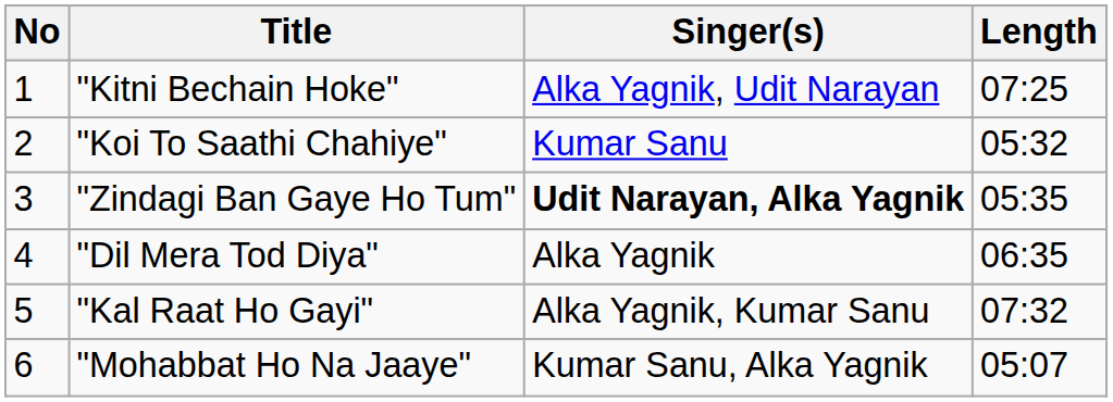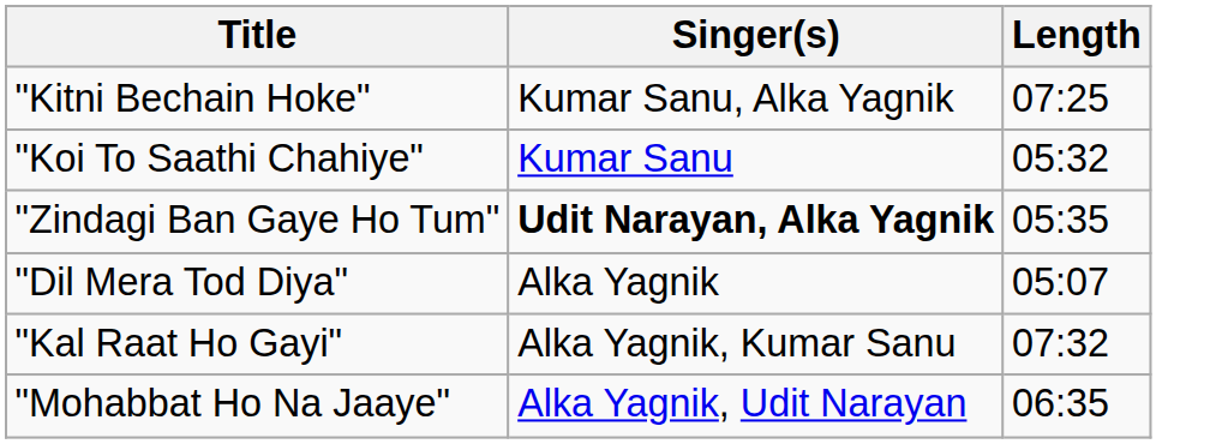- column: No | 1 | 2 | 3 | 4 | 5 | 6
"Kitni Bechain Hoke" | Singer(s): Alka Yagnik, Udit Narayan -> Kumar Sanu, Alka Yagnik
"Dil Mera Tod Diya" | Length: 06:35 -> 05:07
"Mohabbat Ho Na Jaaye" | Singer(s): Kumar Sanu, Alka Yagnik -> Alka Yagnik, Udit Narayan
"Mohabbat Ho Na Jaaye" | Length: 05:07 -> 06:35
